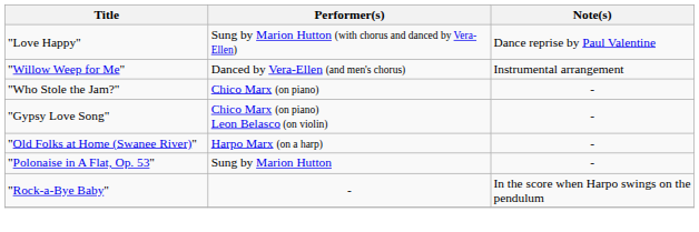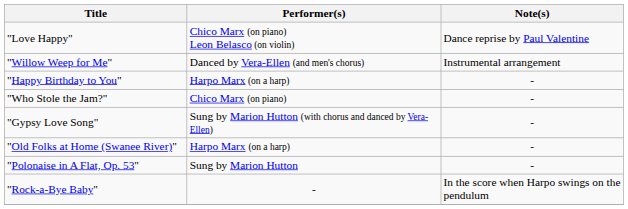"Love Happy" | Performer(s): Sung by Marion Hutton (with chorus and danced by Vera-Ellen) -> Chico Marx (on piano) Leon Belasco (on violin)
+ row: "Happy Birthday to You" | Harpo Marx (on a harp) | -
"Gypsy Love Song" | Performer(s): Chico Marx (on piano) Leon Belasco (on violin) -> Sung by Marion Hutton (with chorus and danced by Vera-Ellen)
